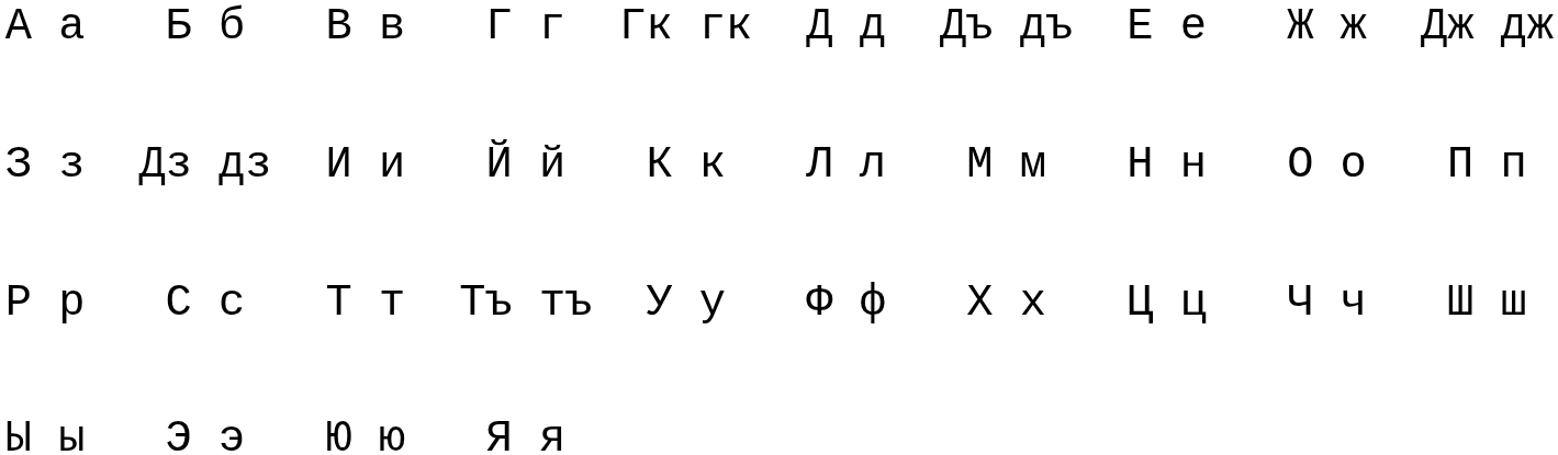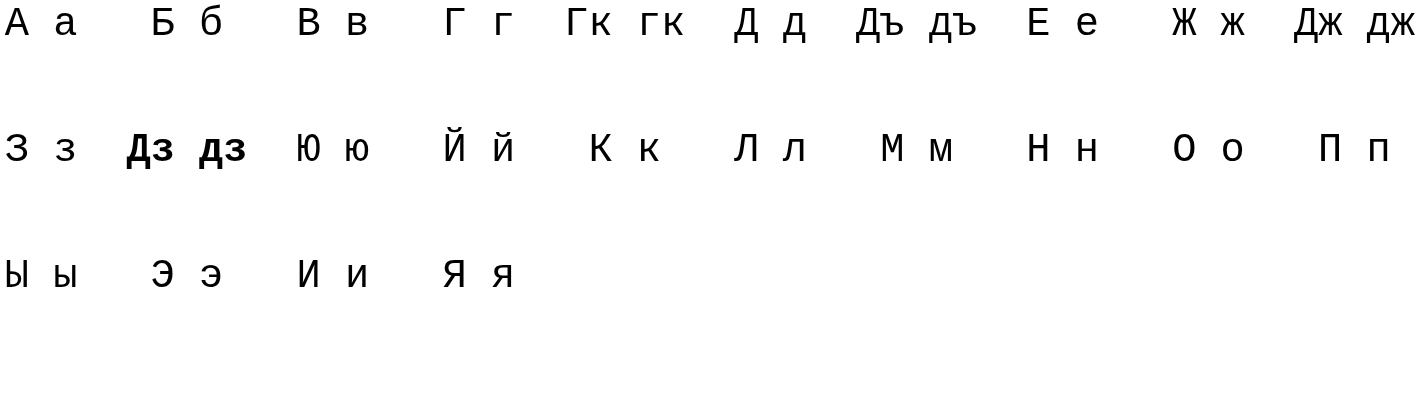З з | column 2: normal -> bold
З з | column 3: И и -> Ю ю
- row: Р р | С с | Т т | Тъ тъ | У у | Ф ф | Х х | Ц ц | Ч ч | Ш ш
Ы ы | column 3: Ю ю -> И и
